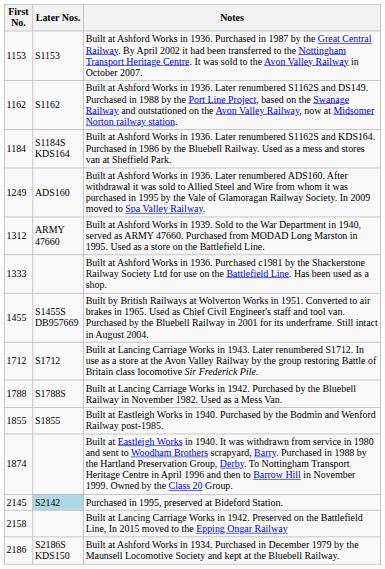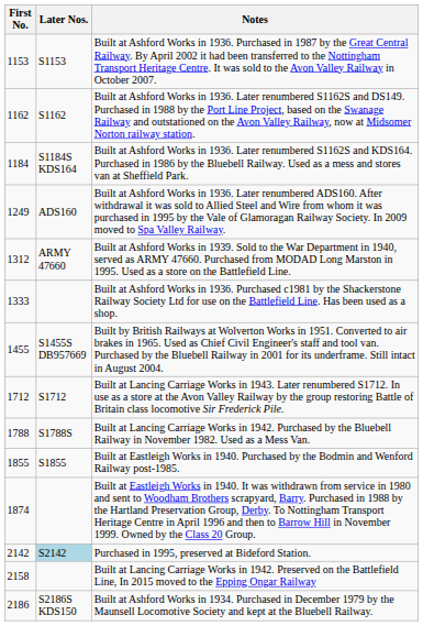Purchased in 1995, preserved at Bideford Station. | First No.: 2145 -> 2142
